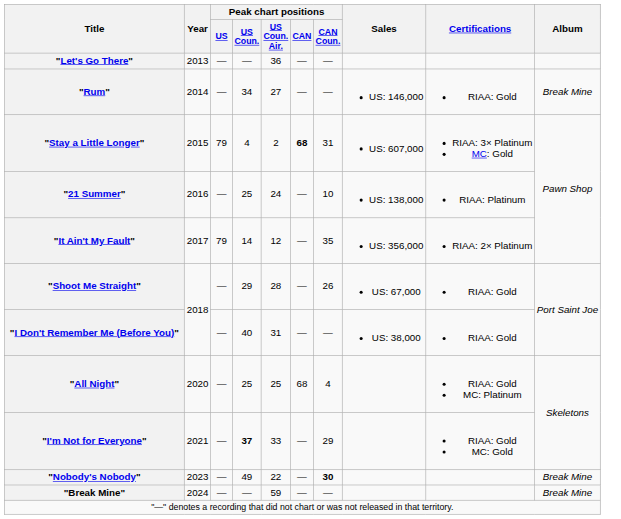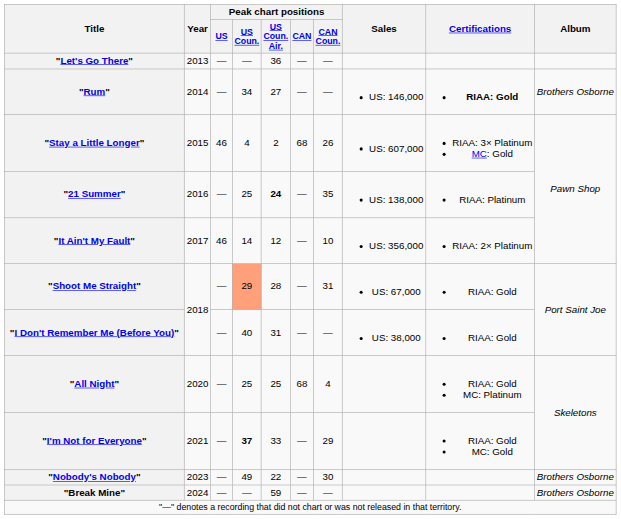"Rum" | Certifications: normal -> bold
"Rum" | Album: Break Mine -> Brothers Osborne
"Stay a Little Longer" | Peak chart positions / US: 79 -> 46
"Stay a Little Longer" | Peak chart positions / CAN: bold -> normal
"Stay a Little Longer" | Peak chart positions / CAN Coun.: 31 -> 26
"21 Summer" | Peak chart positions / US Coun. Air.: normal -> bold
"21 Summer" | Peak chart positions / CAN Coun.: 10 -> 35
"It Ain't My Fault" | Peak chart positions / US: 79 -> 46
"It Ain't My Fault" | Peak chart positions / CAN Coun.: 35 -> 10
"Shoot Me Straight" | Peak chart positions / US Coun.: no background -> lightsalmon background
"Shoot Me Straight" | Peak chart positions / CAN Coun.: 26 -> 31
"Nobody's Nobody" | Peak chart positions / CAN Coun.: bold -> normal
"Nobody's Nobody" | Album: Break Mine -> Brothers Osborne
"Break Mine" | Album: Break Mine -> Brothers Osborne
